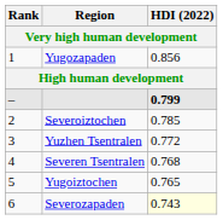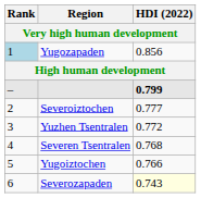Yugozapaden | Rank: no background -> lightblue background
Severoiztochen | HDI (2022): 0.785 -> 0.777
Yugoiztochen | HDI (2022): 0.765 -> 0.766
